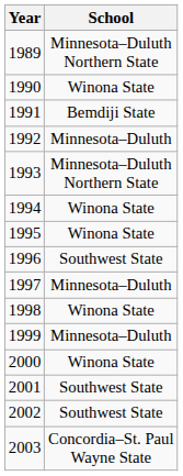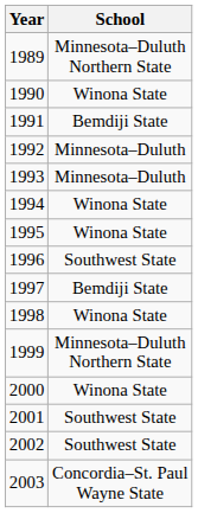1993 | School: Minnesota–Duluth Northern State -> Minnesota–Duluth
1997 | School: Minnesota–Duluth -> Bemdiji State
1999 | School: Minnesota–Duluth -> Minnesota–Duluth Northern State
